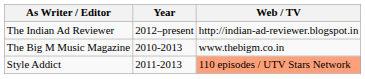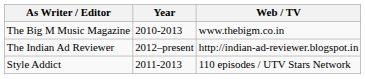rows swapped: The Indian Ad Reviewer <-> The Big M Music Magazine
Style Addict | Web / TV: lightsalmon background -> no background
